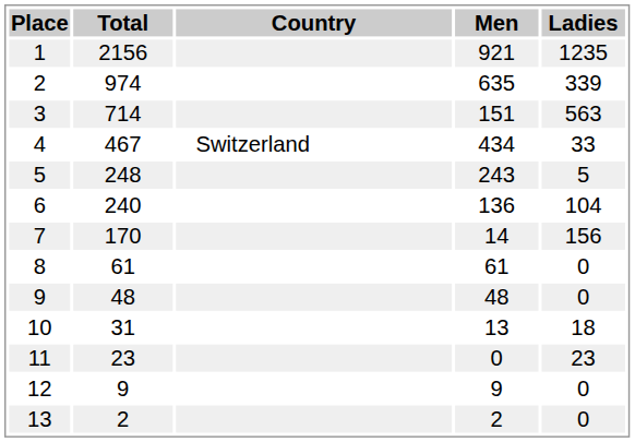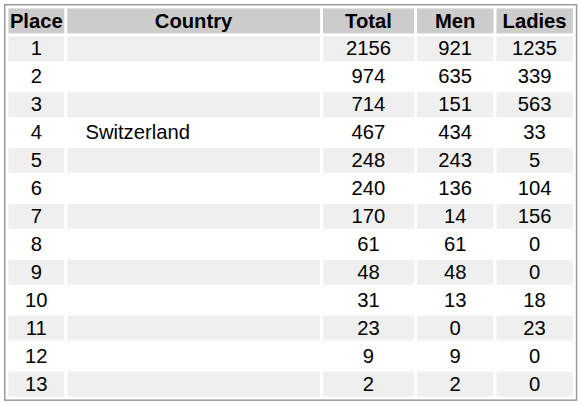columns swapped: Country <-> Total
